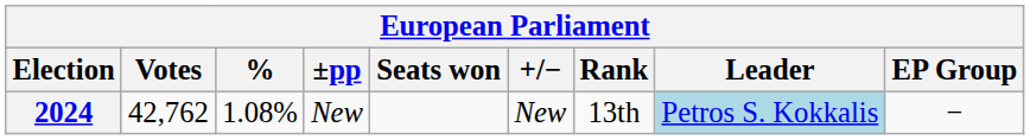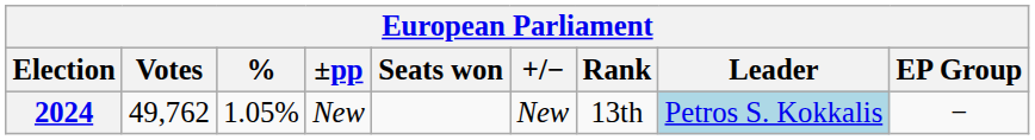2024 | Votes: 42,762 -> 49,762
2024 | %: 1.08% -> 1.05%
